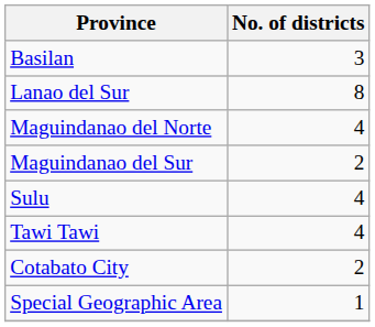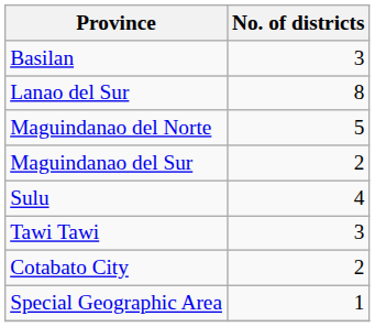Maguindanao del Norte | No. of districts: 4 -> 5
Tawi Tawi | No. of districts: 4 -> 3
